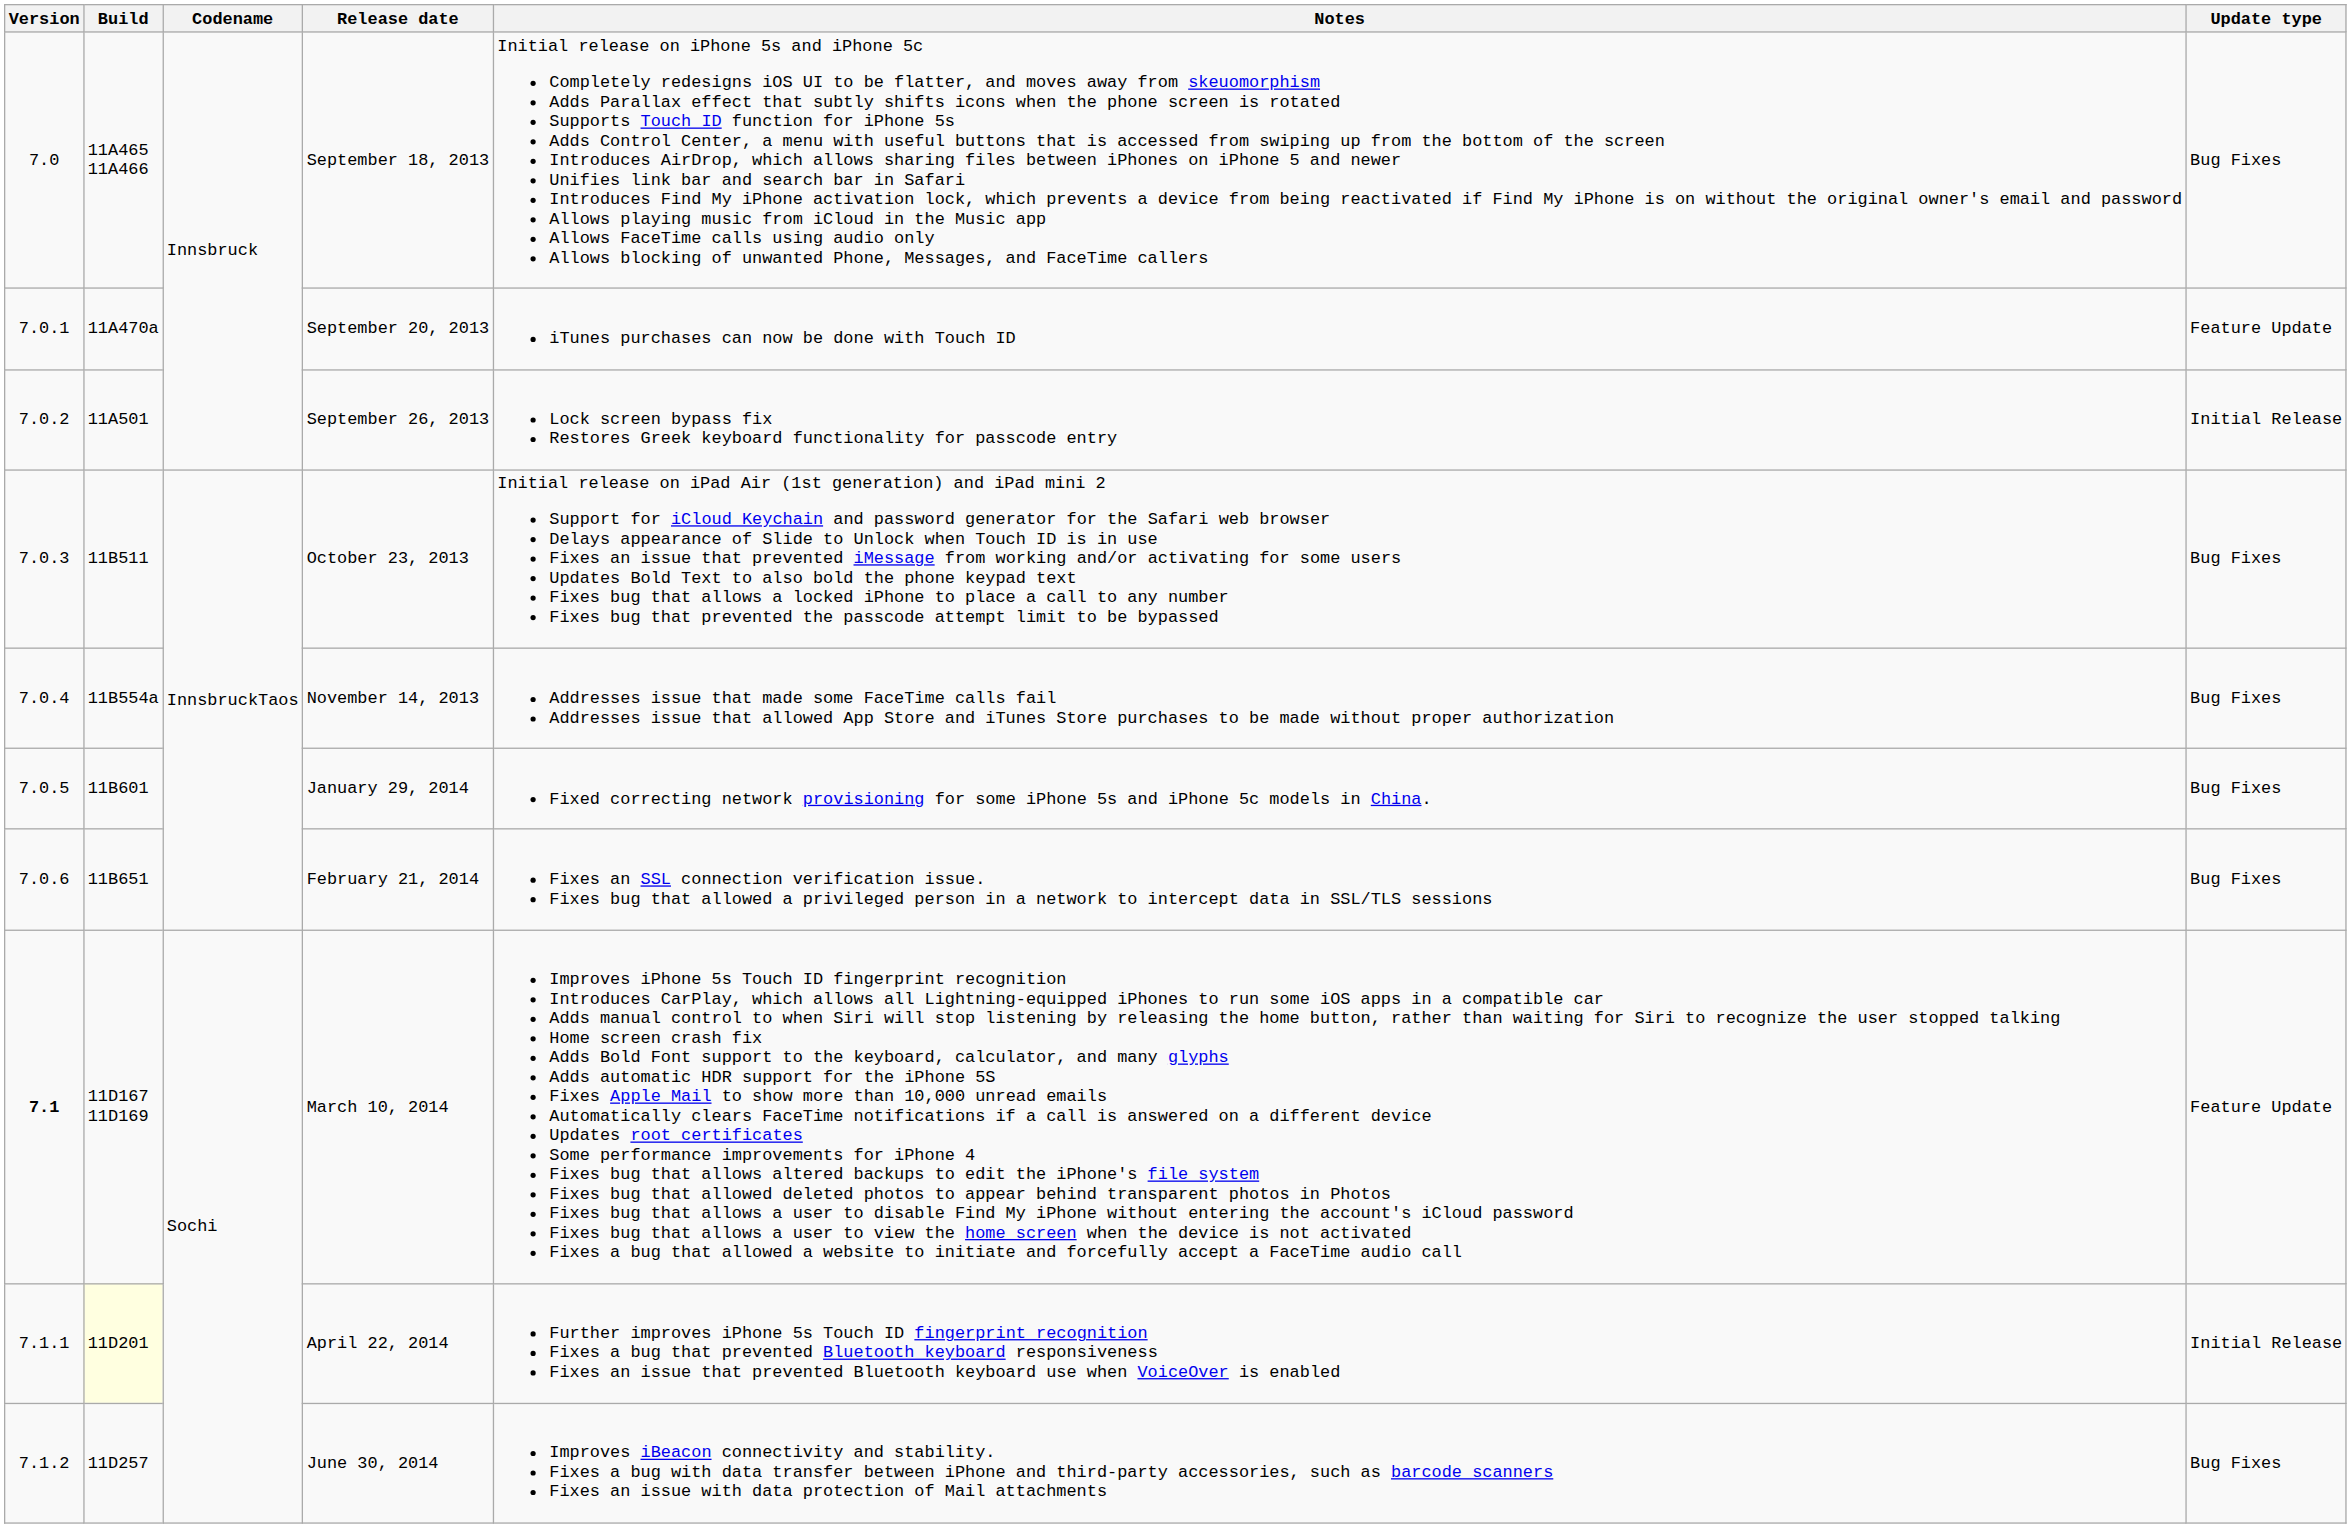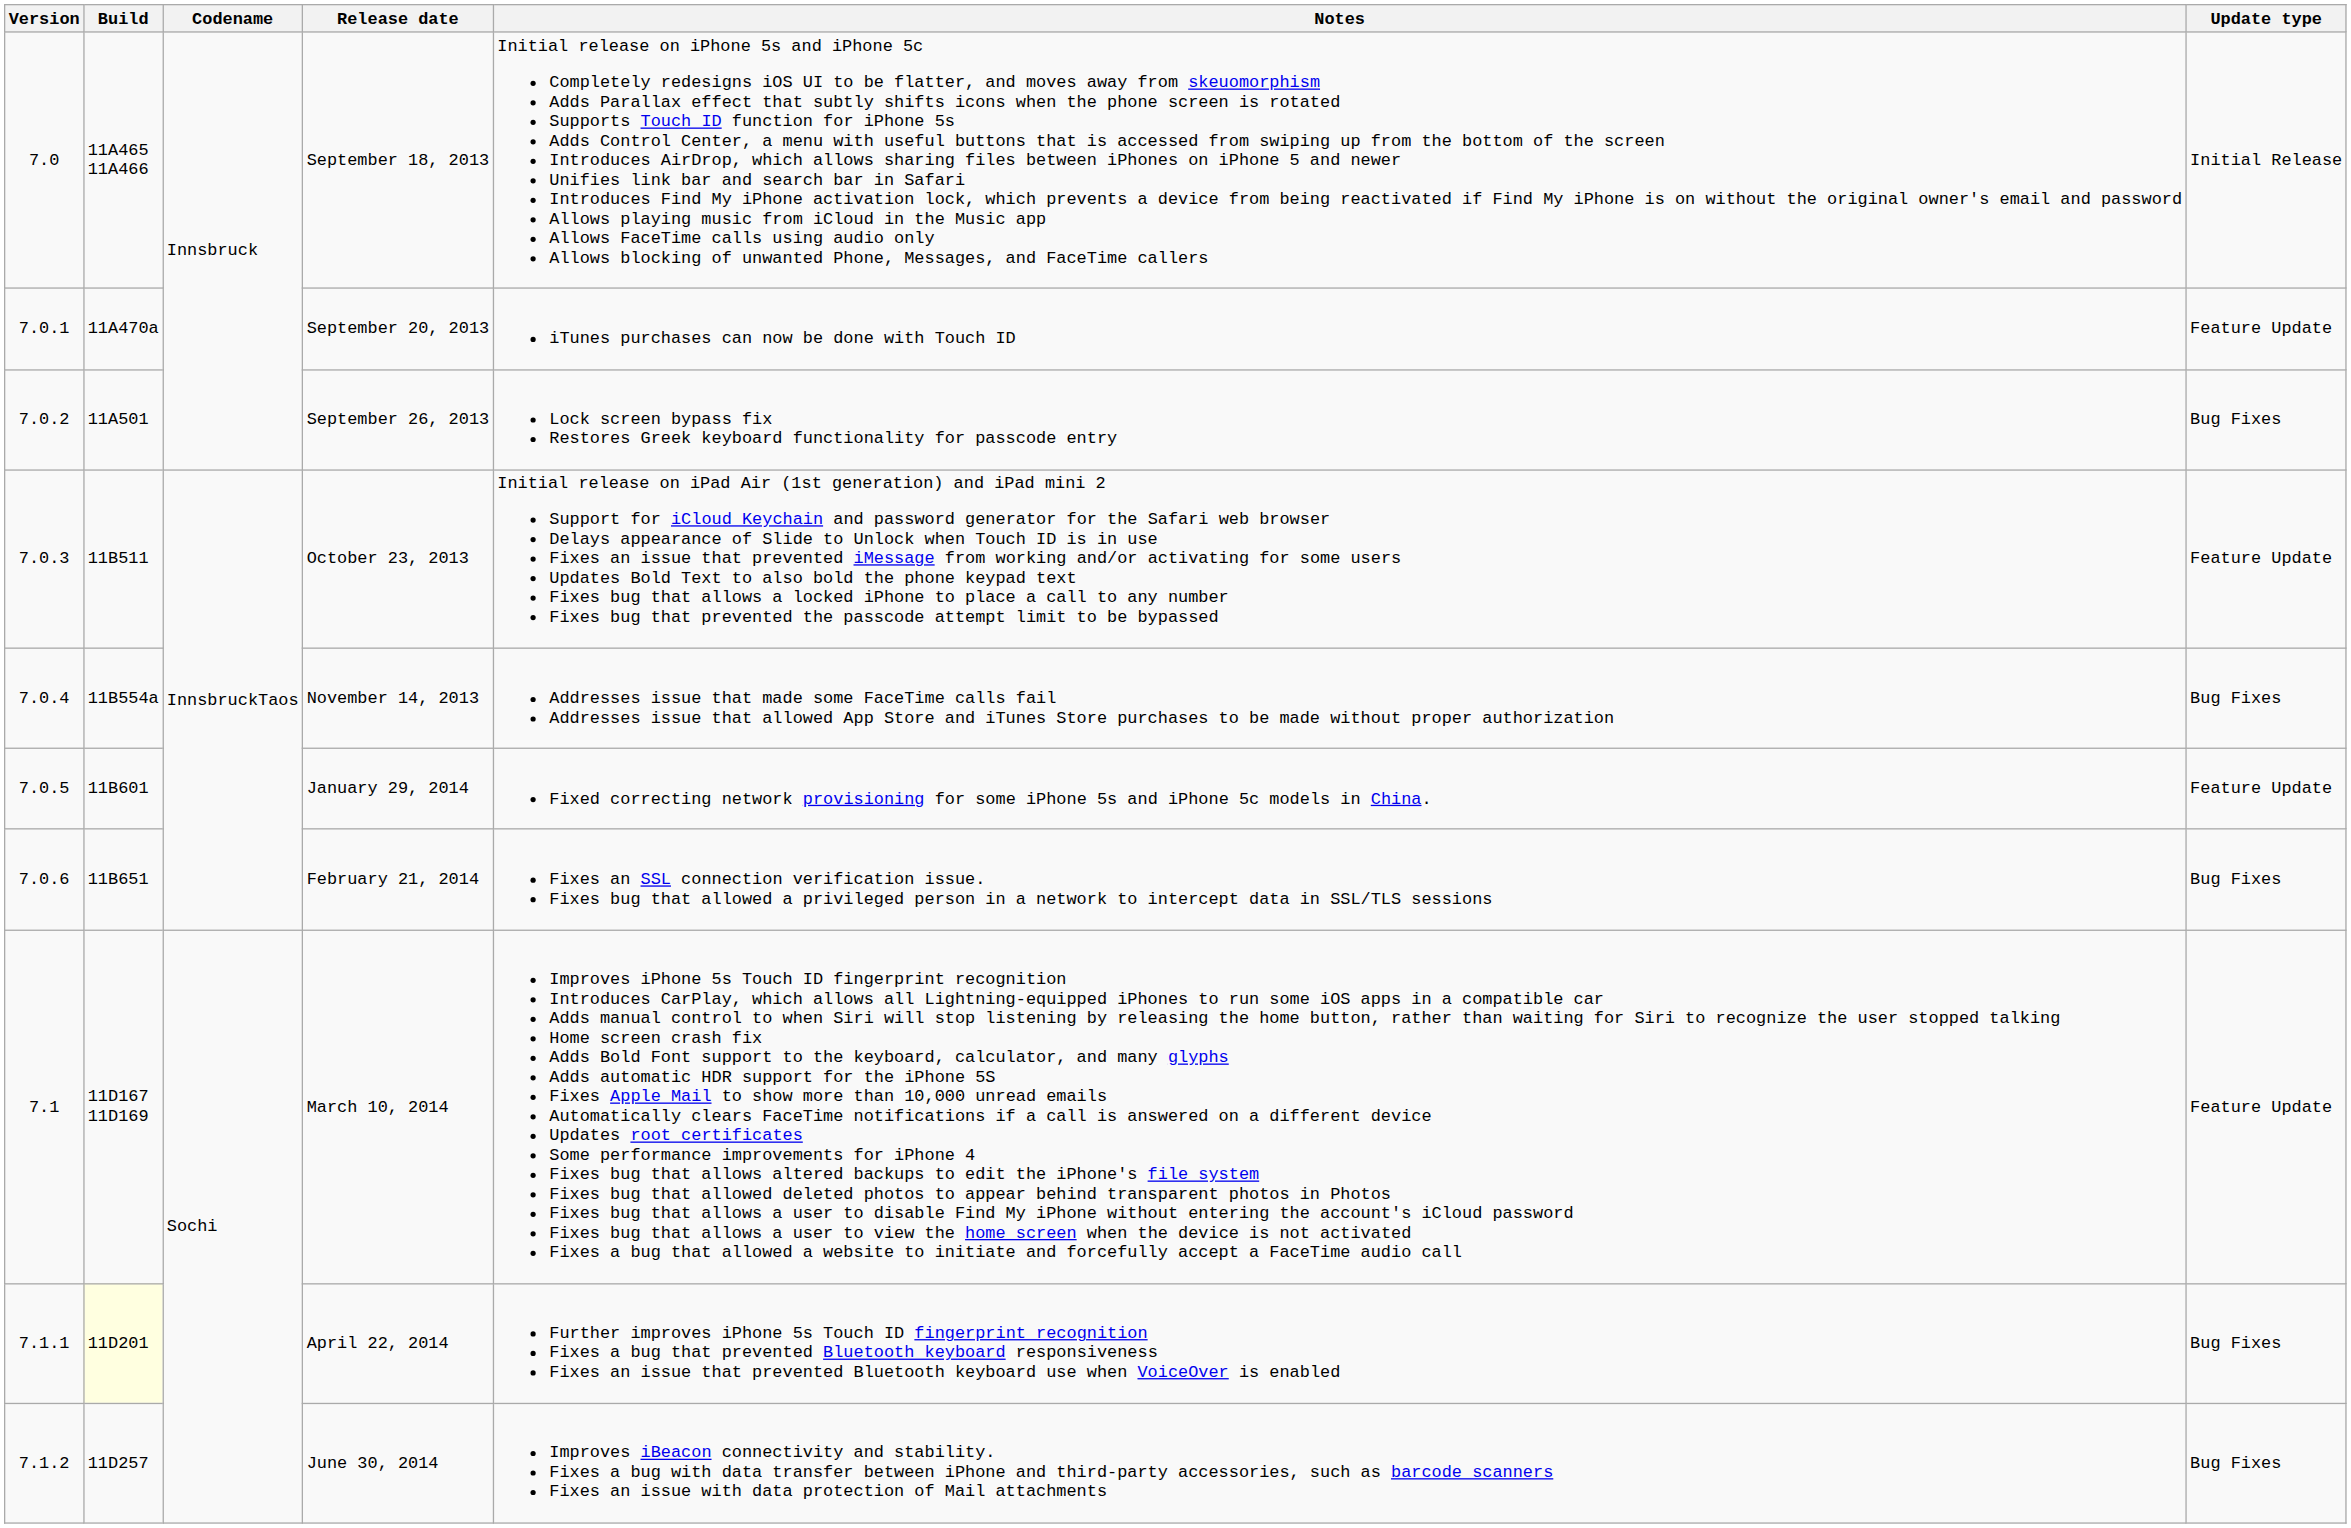September 18, 2013 | Update type: Bug Fixes -> Initial Release
September 26, 2013 | Update type: Initial Release -> Bug Fixes
October 23, 2013 | Update type: Bug Fixes -> Feature Update
January 29, 2014 | Update type: Bug Fixes -> Feature Update
March 10, 2014 | Version: bold -> normal
April 22, 2014 | Update type: Initial Release -> Bug Fixes
